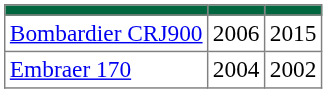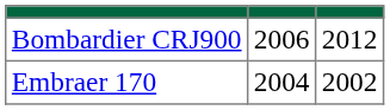Bombardier CRJ900 | column 3: 2015 -> 2012
